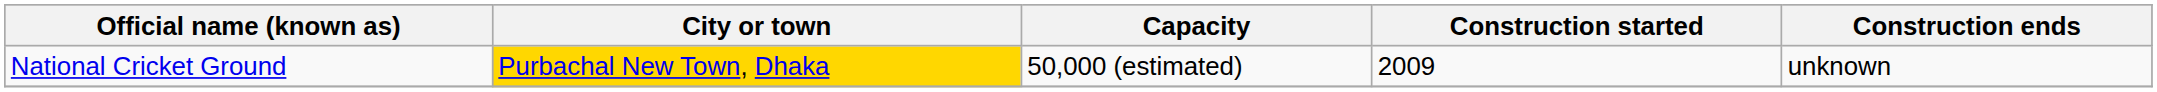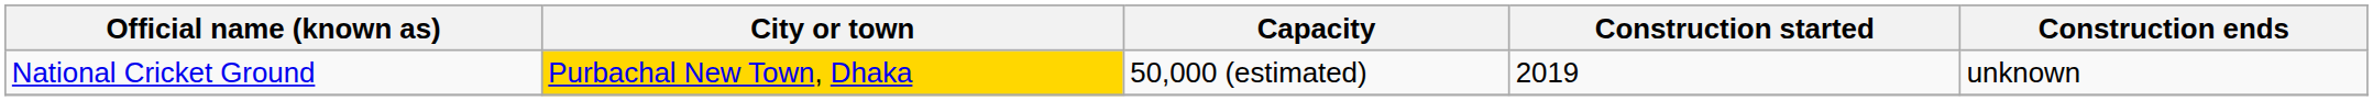National Cricket Ground | Construction started: 2009 -> 2019
